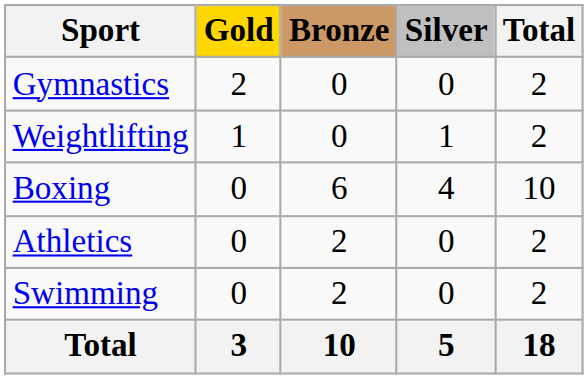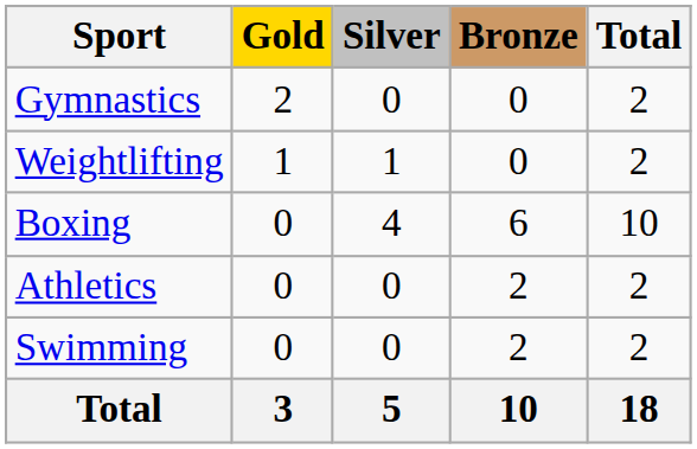columns swapped: Silver <-> Bronze
